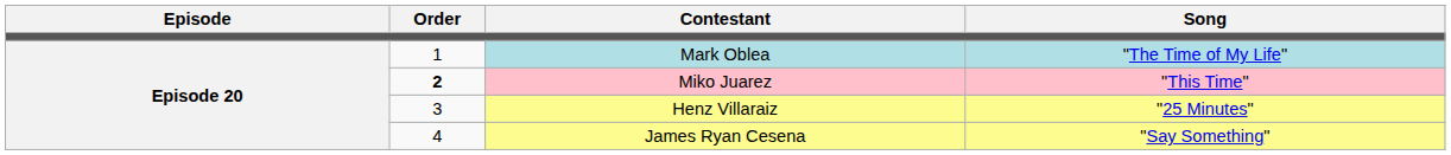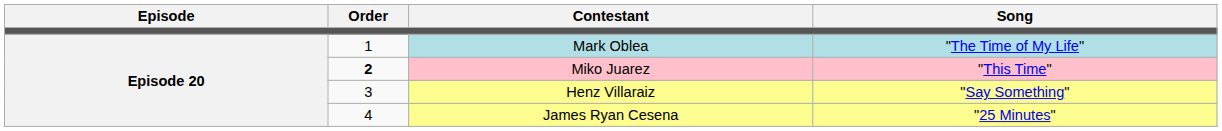Henz Villaraiz | Song: "25 Minutes" -> "Say Something"
James Ryan Cesena | Song: "Say Something" -> "25 Minutes"
